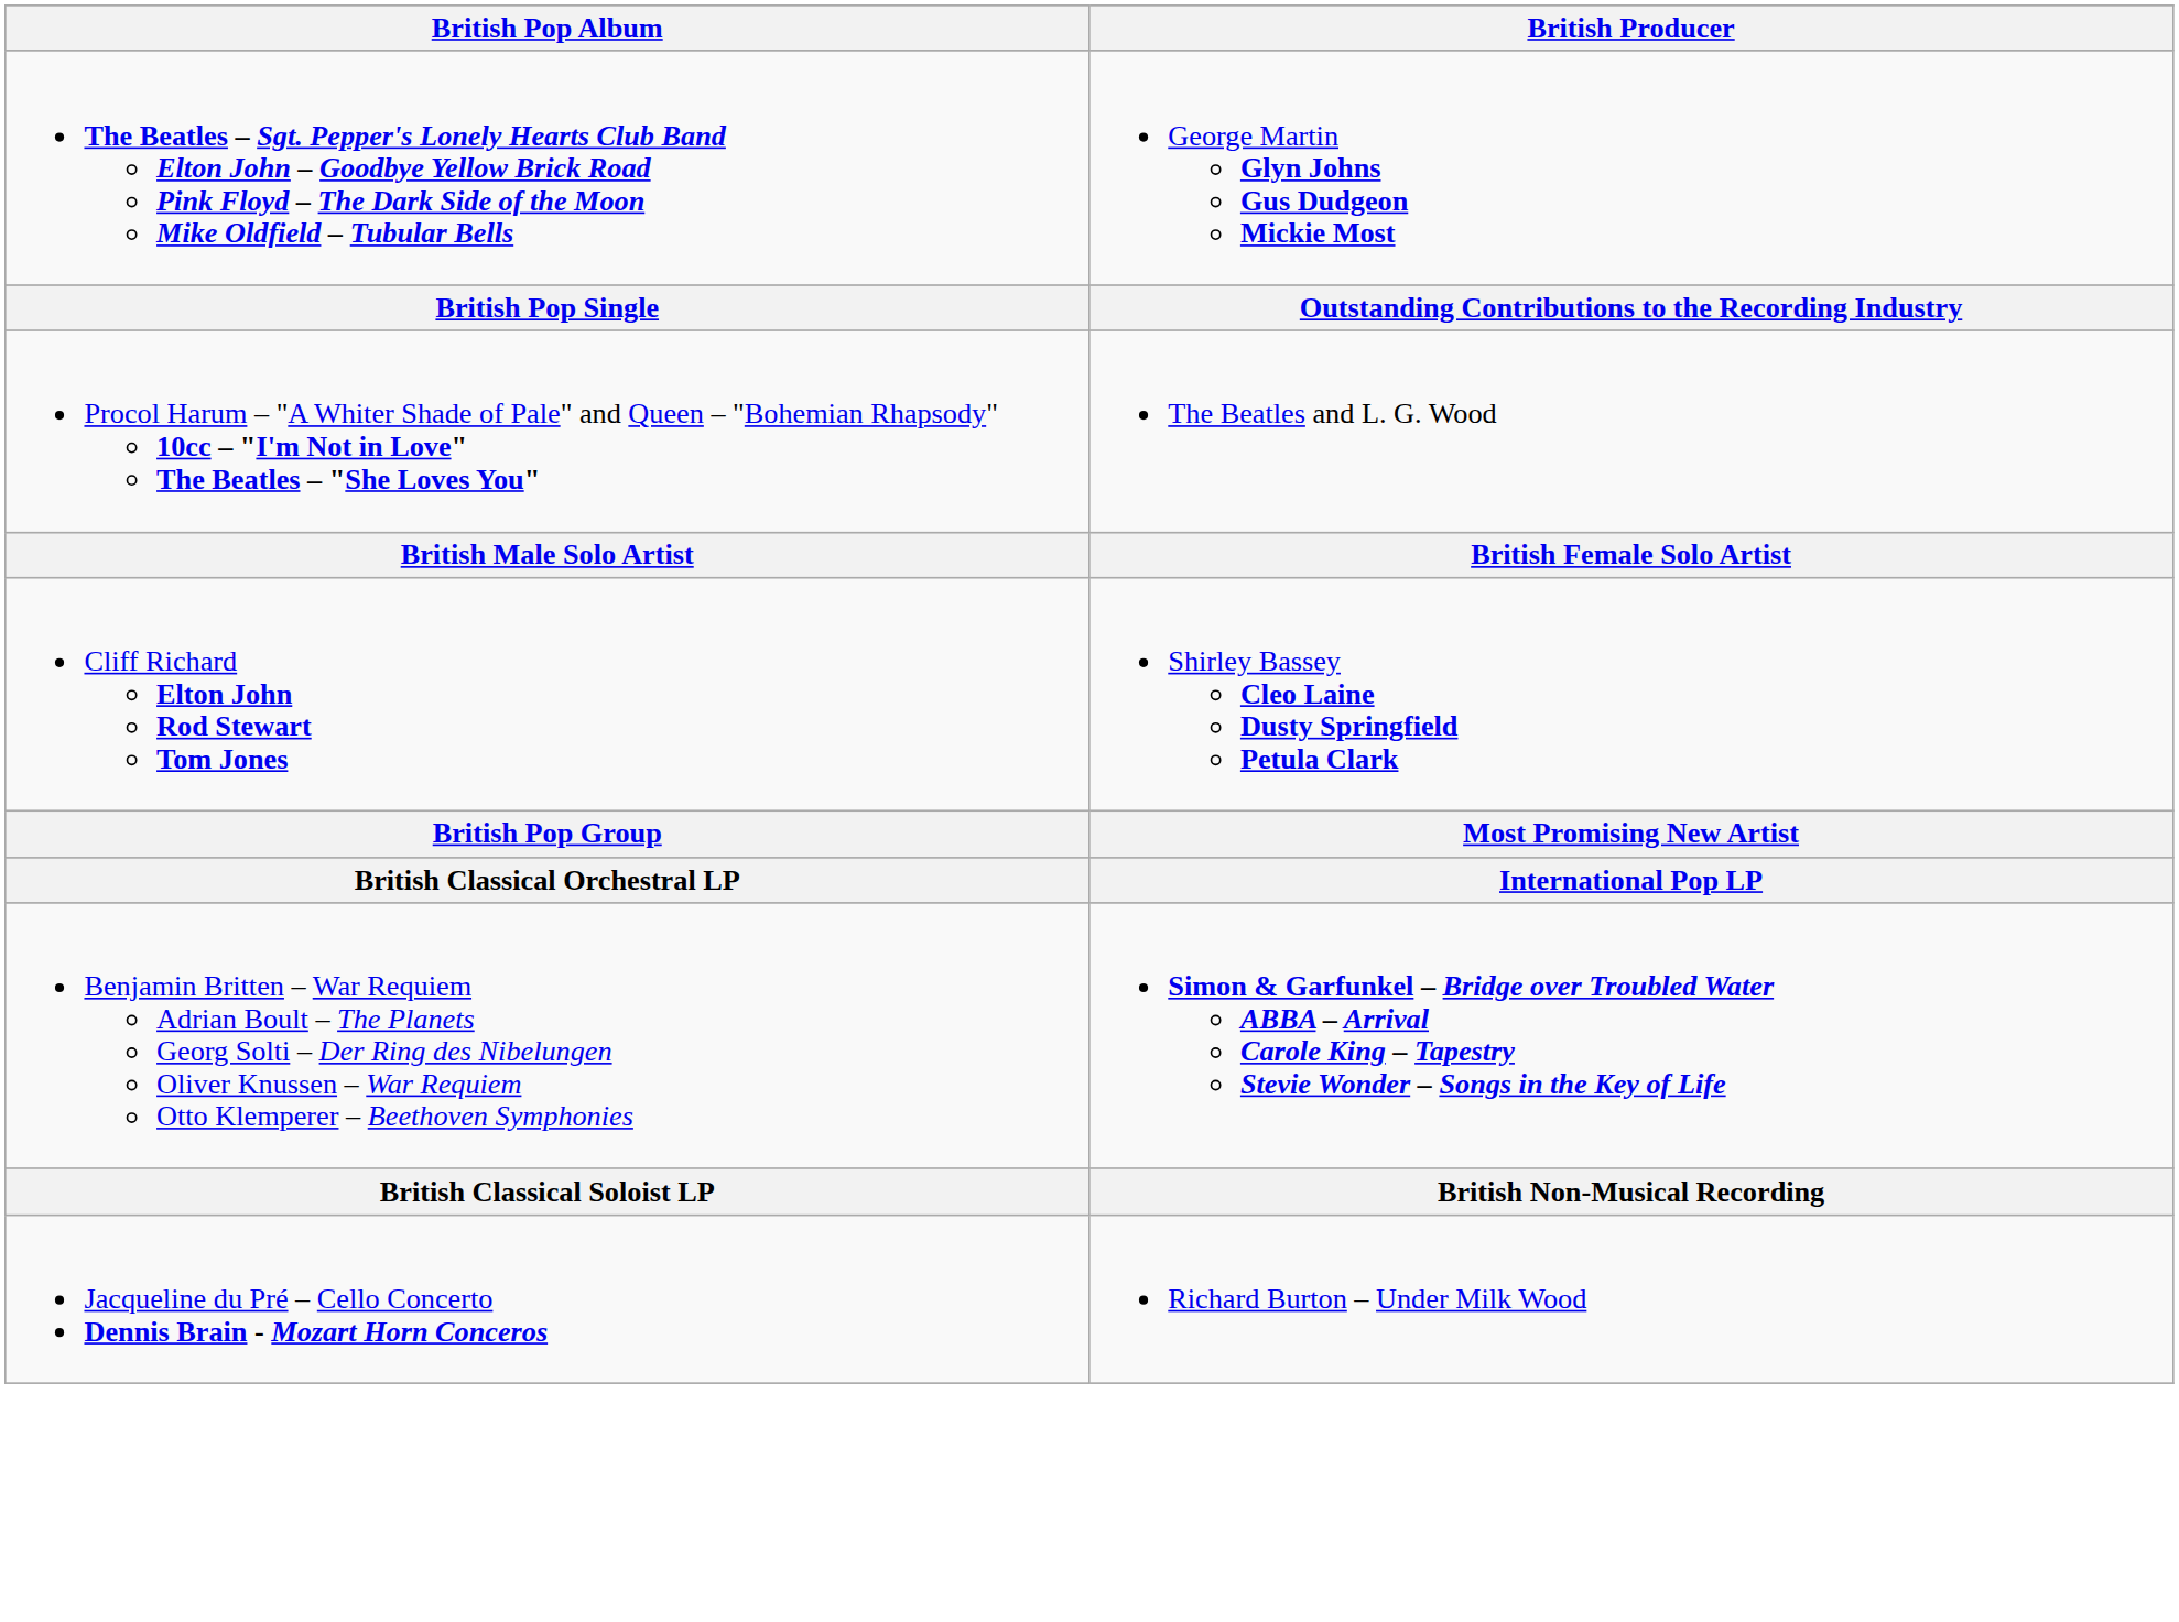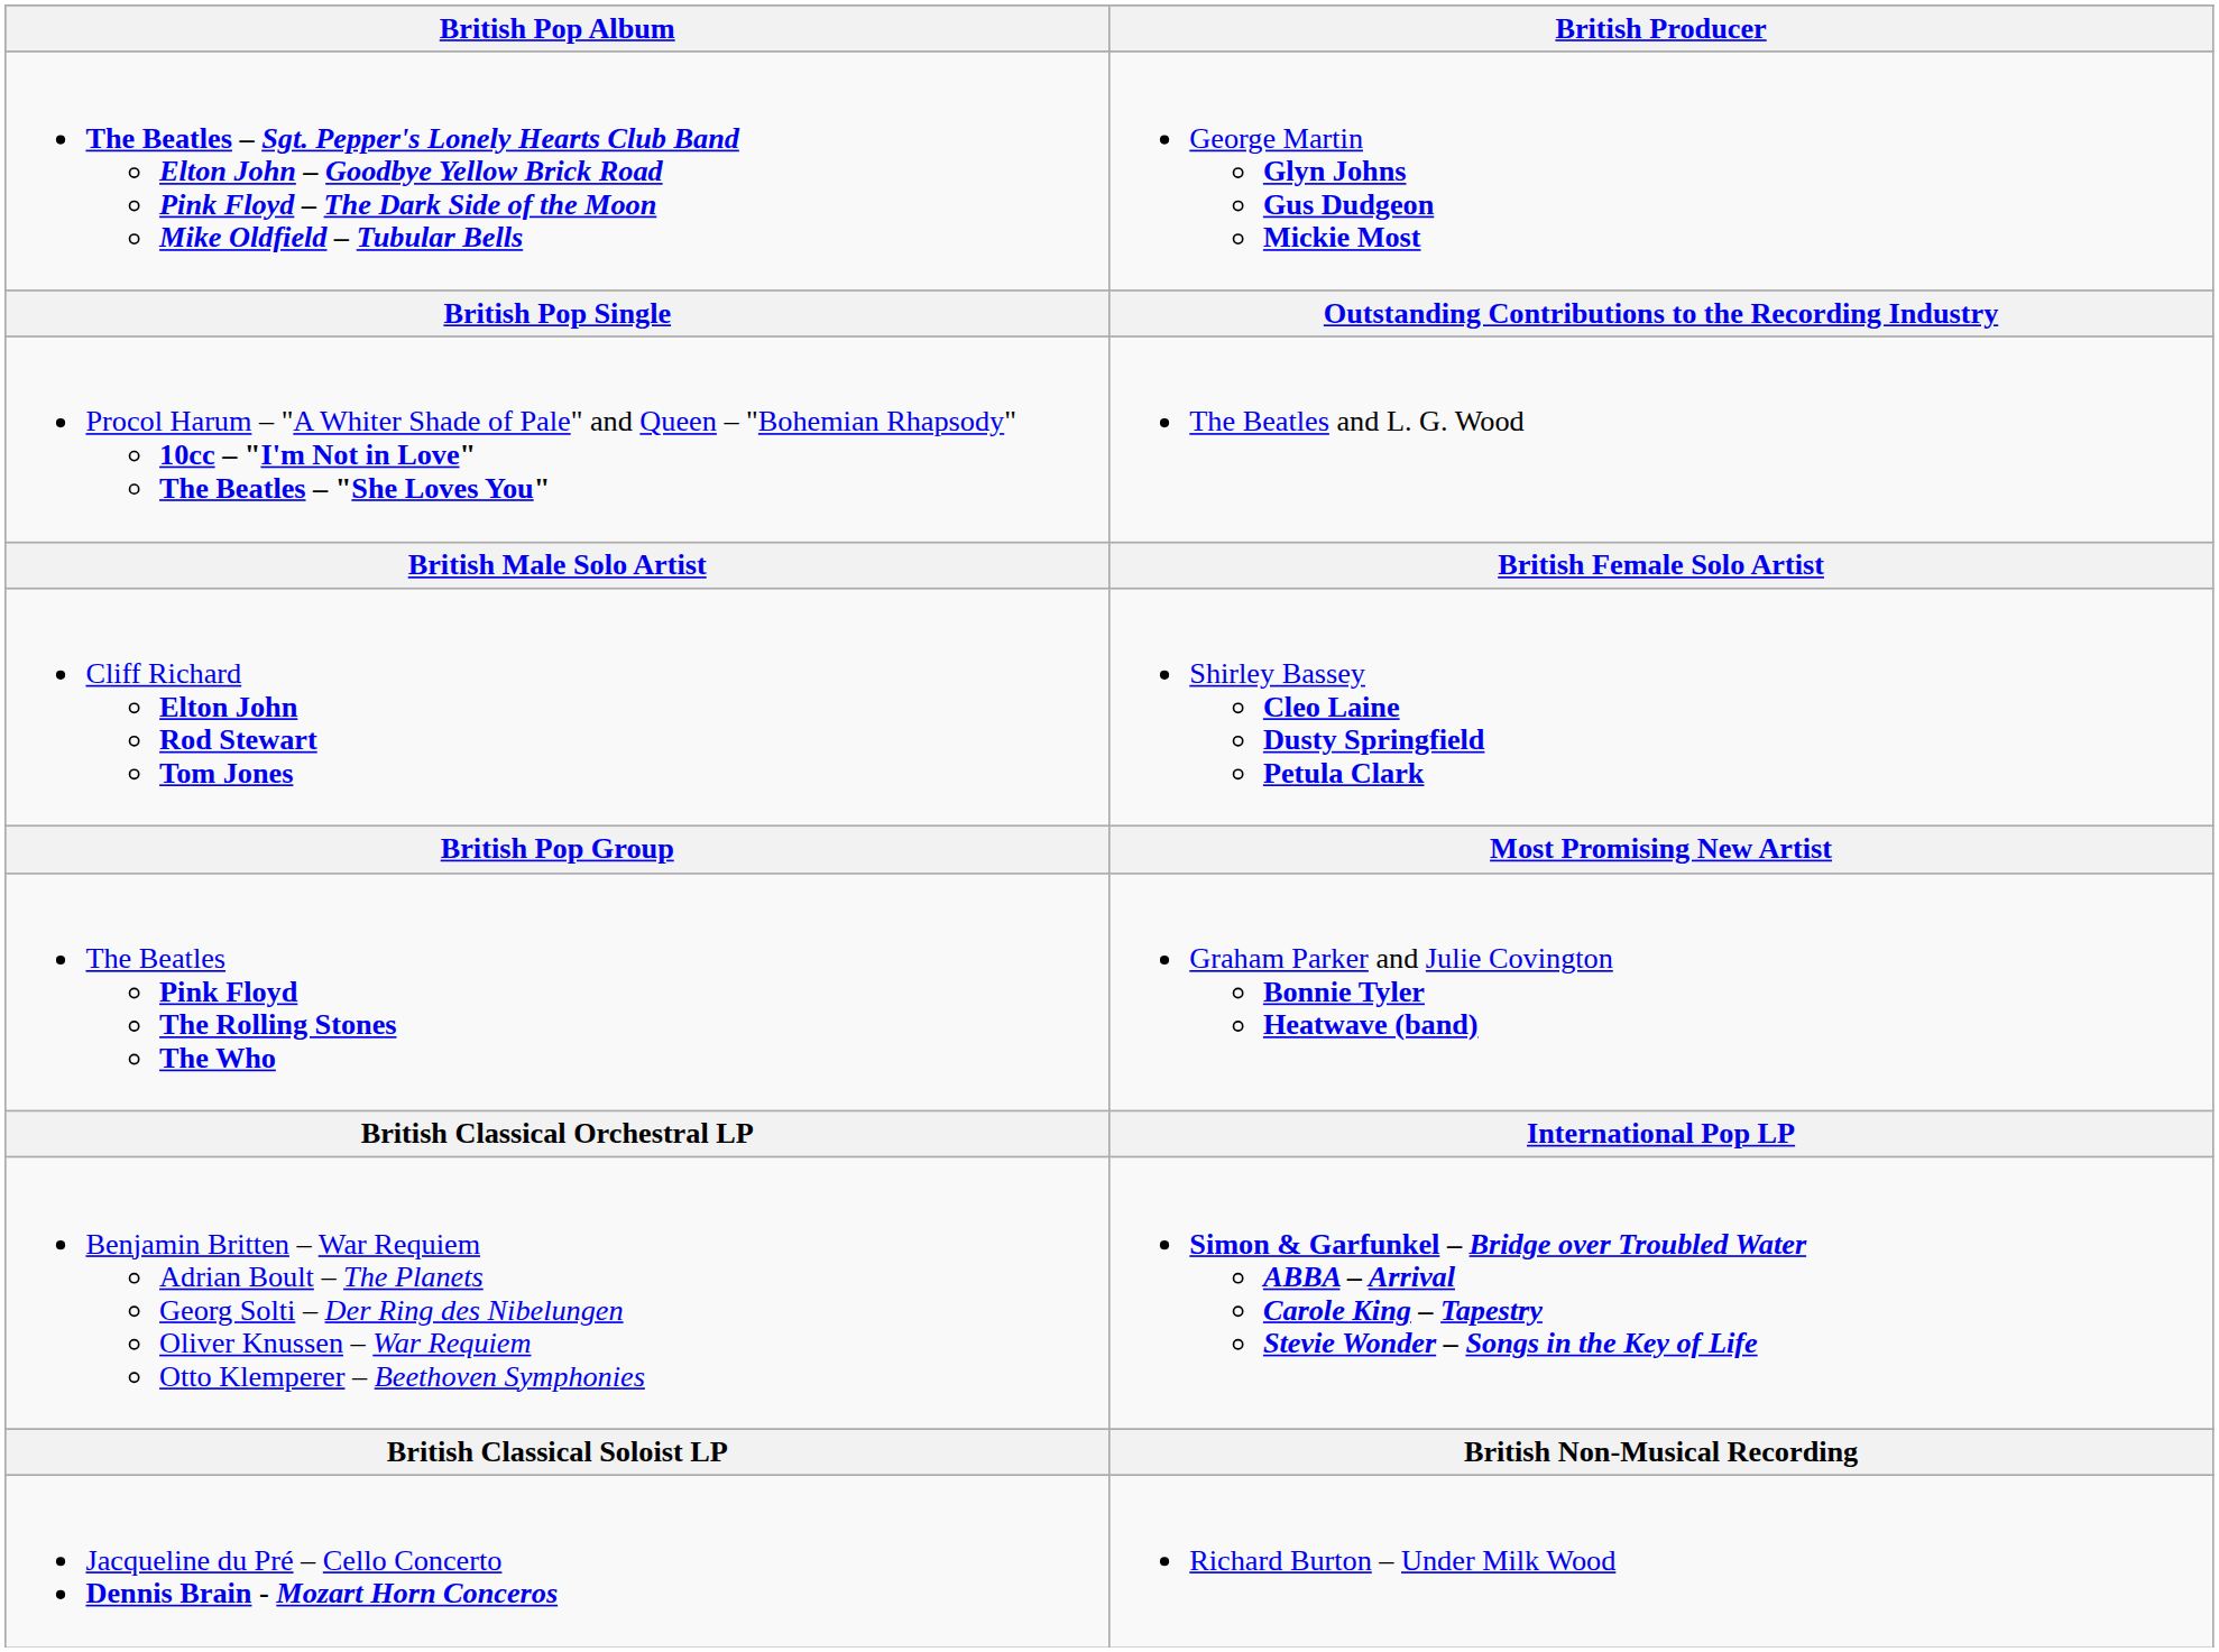+ row: The Beatles Pink Floyd The Rolling Stones The Who | Graham Parker and Julie Covington Bonnie Tyler Heatwave (band)
